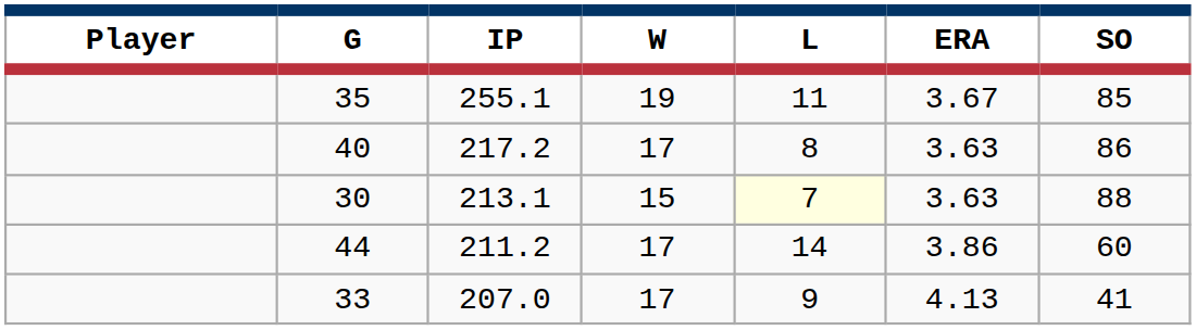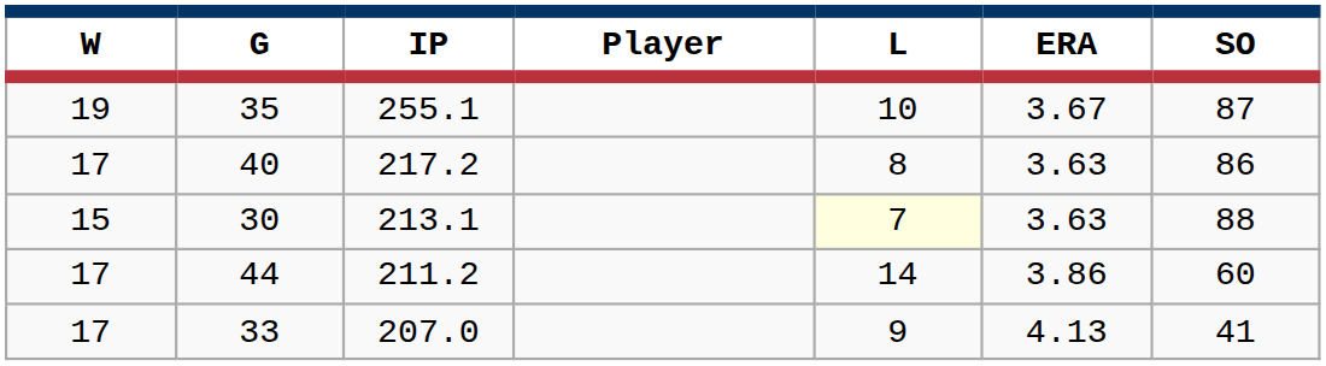columns swapped: Player <-> W
35 | L: 11 -> 10
35 | SO: 85 -> 87
